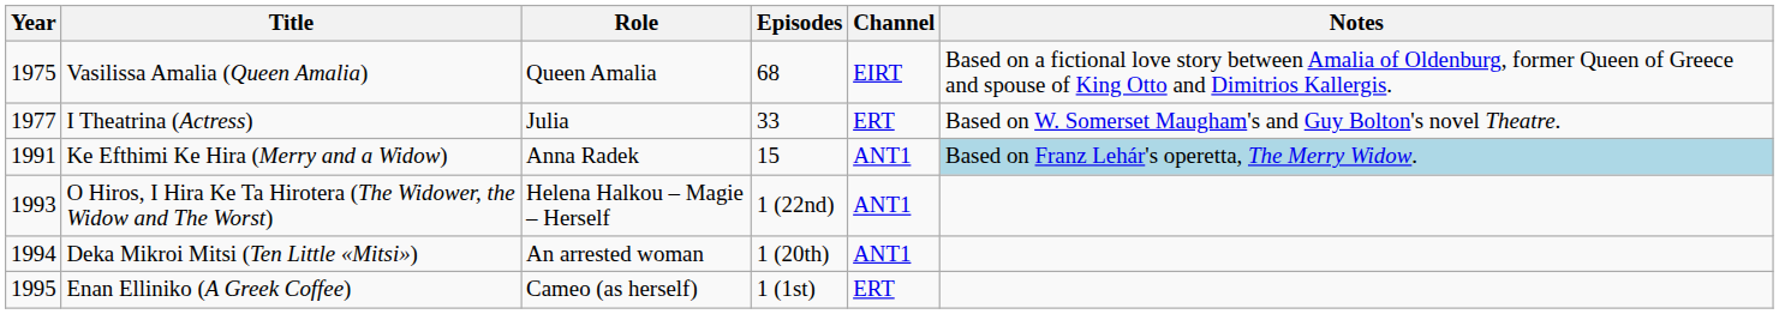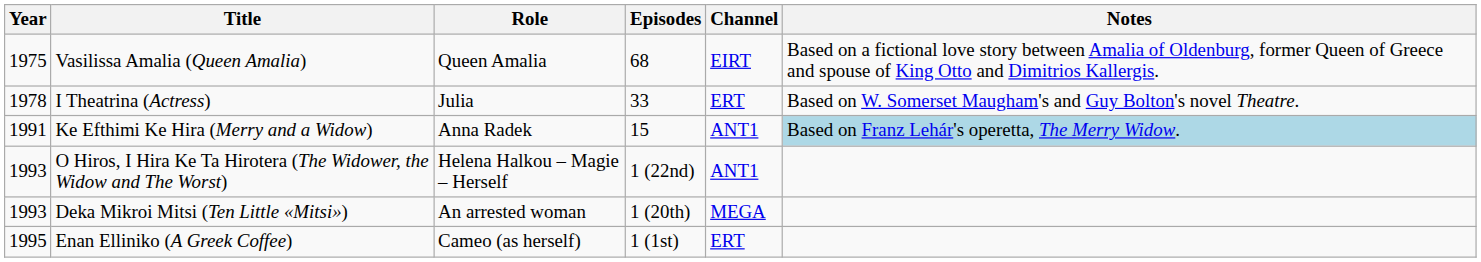I Theatrina (Actress) | Year: 1977 -> 1978
Deka Mikroi Mitsi (Ten Little «Mitsi») | Year: 1994 -> 1993
Deka Mikroi Mitsi (Ten Little «Mitsi») | Channel: ΑΝΤ1 -> MEGA
